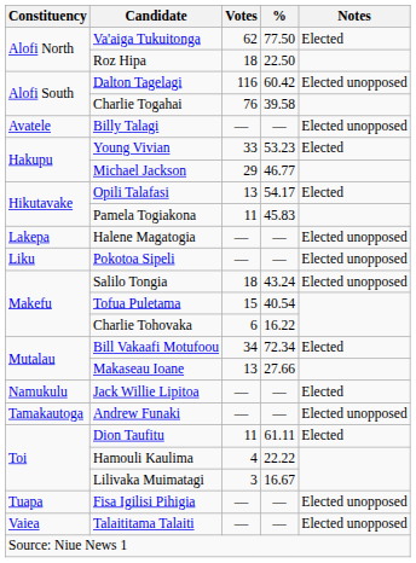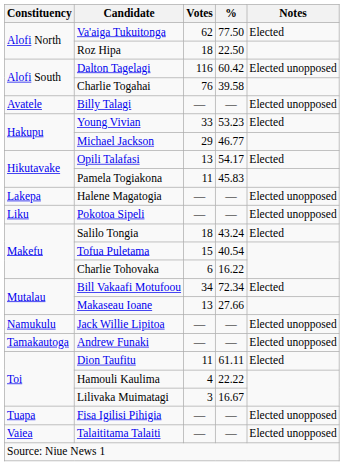Salilo Tongia | Notes: Elected unopposed -> Elected
Jack Willie Lipitoa | Notes: Elected -> Elected unopposed
